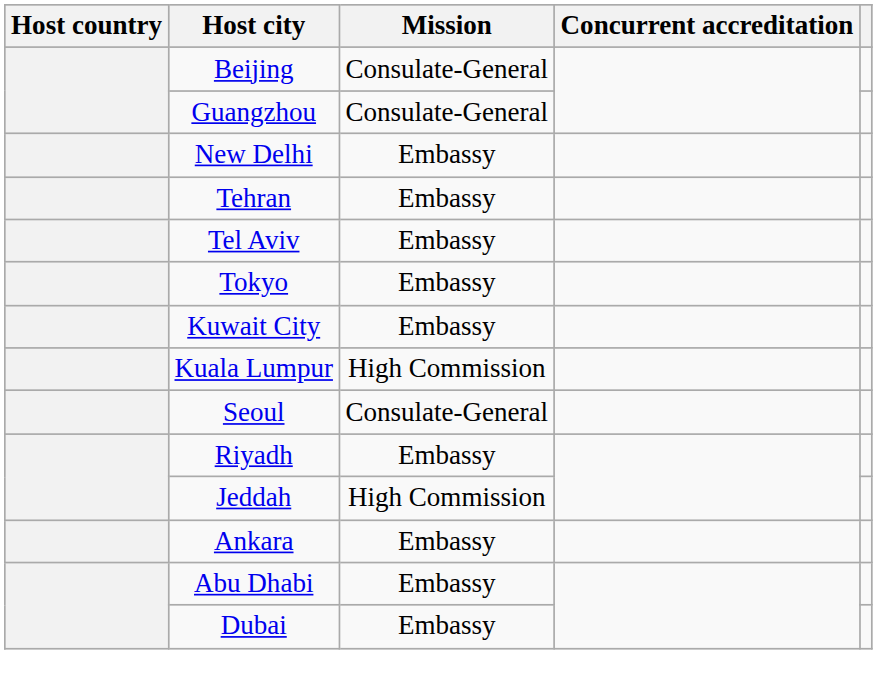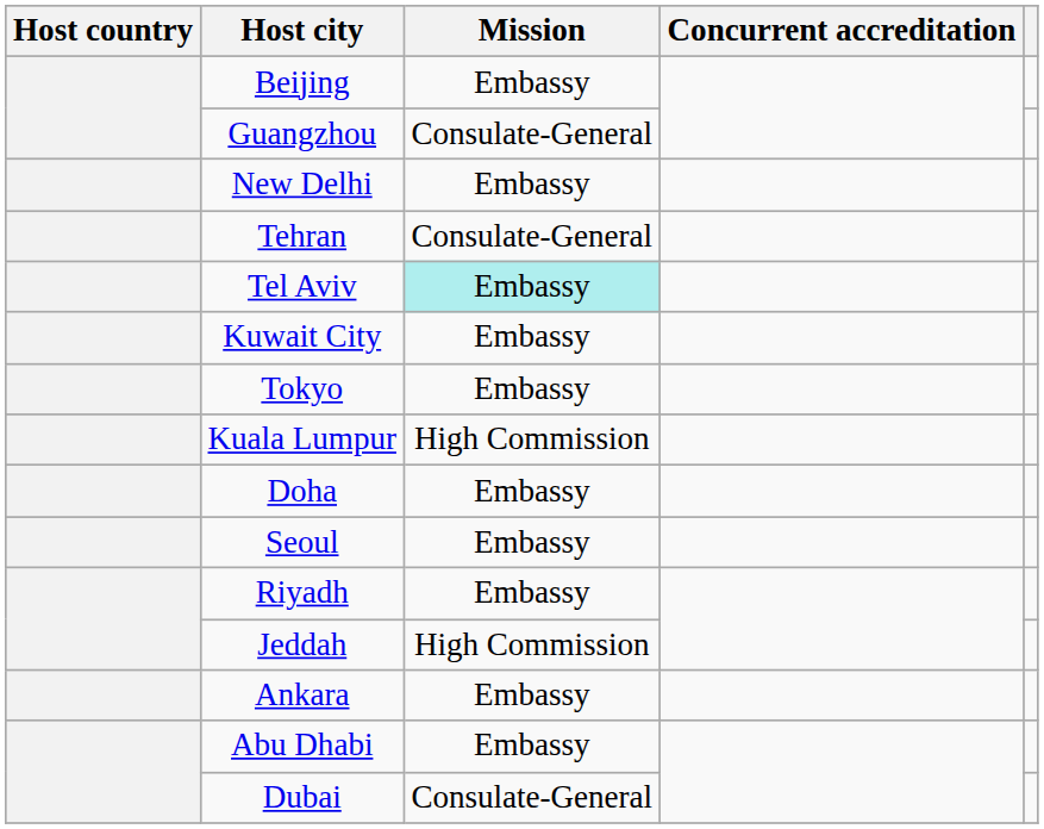Beijing | Mission: Consulate-General -> Embassy
Tehran | Mission: Embassy -> Consulate-General
Tel Aviv | Mission: no background -> paleturquoise background
rows swapped: Tokyo <-> Kuwait City
+ row: Doha | Embassy
Seoul | Mission: Consulate-General -> Embassy
Dubai | Mission: Embassy -> Consulate-General
